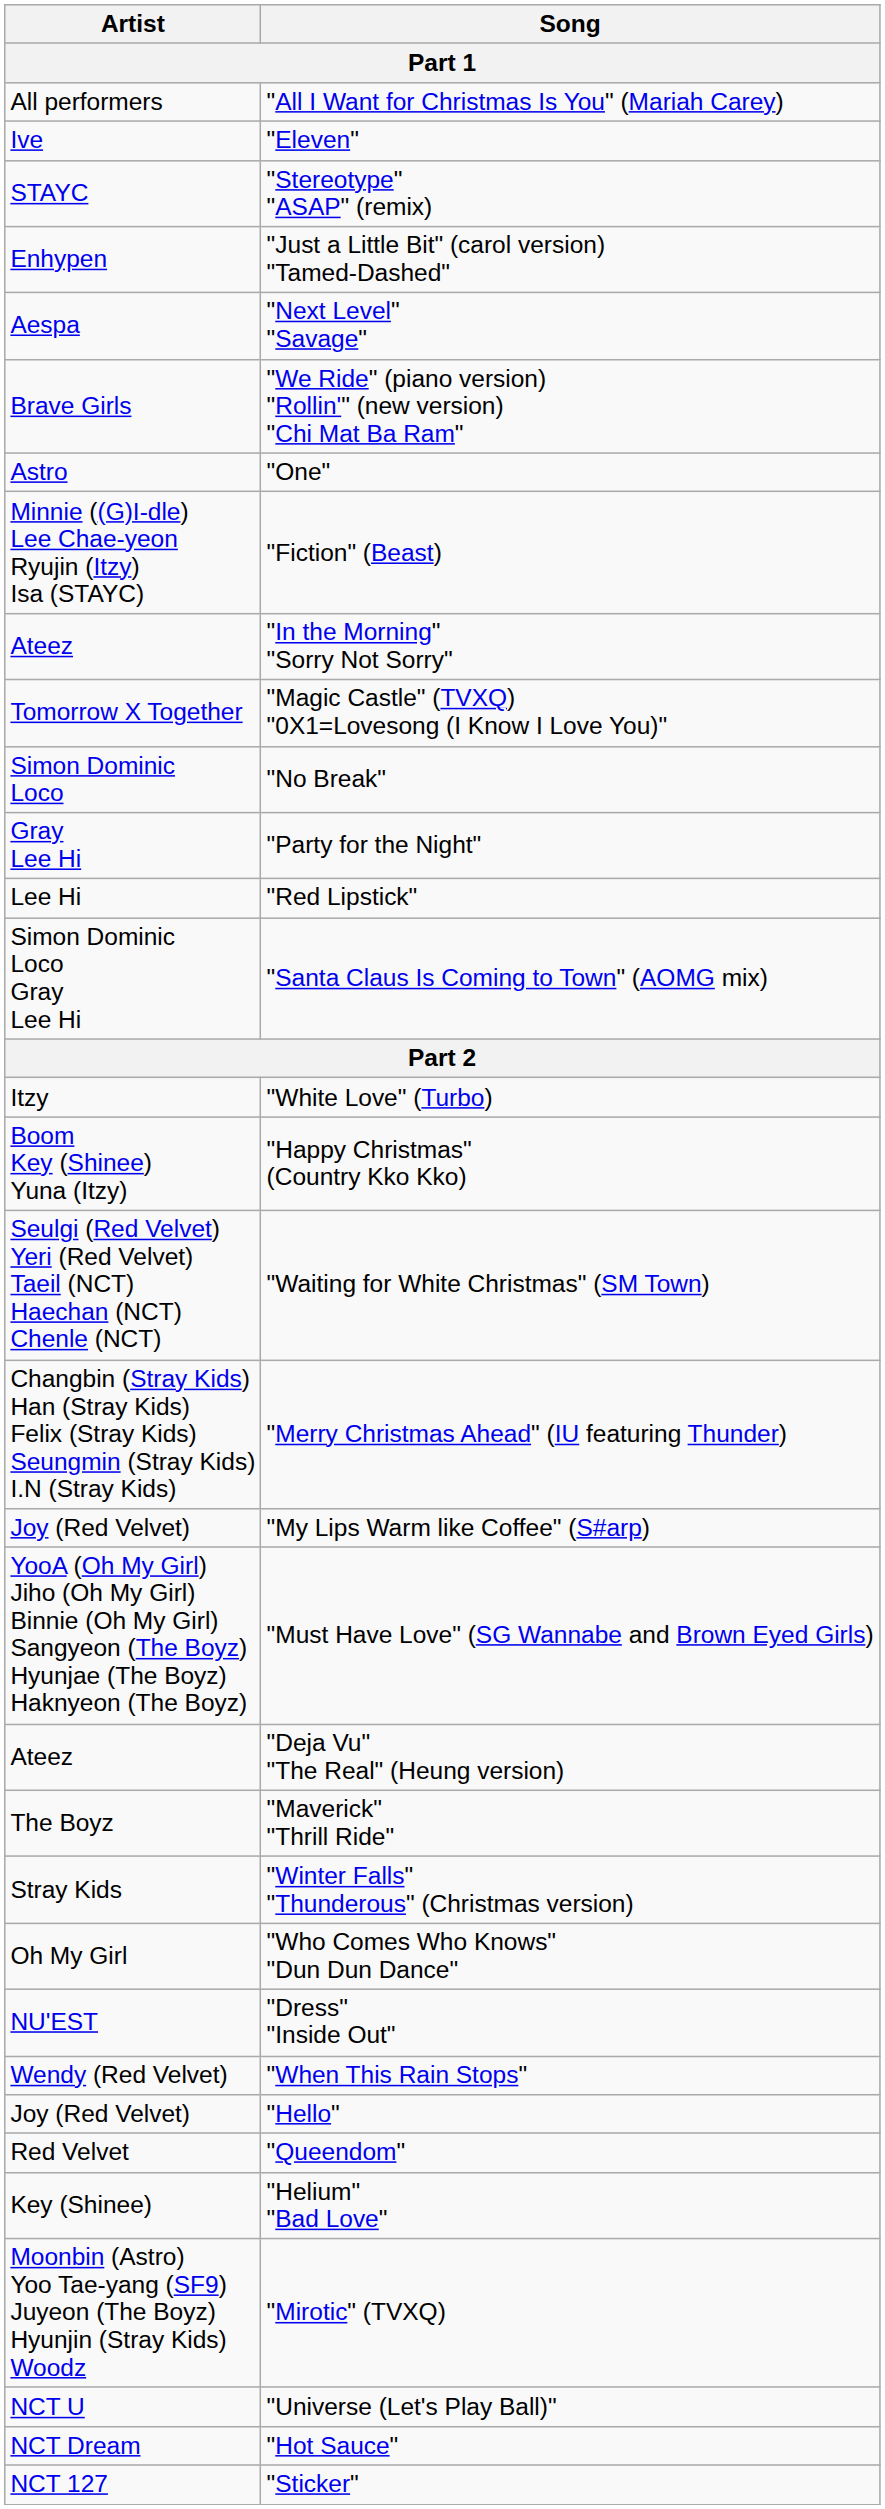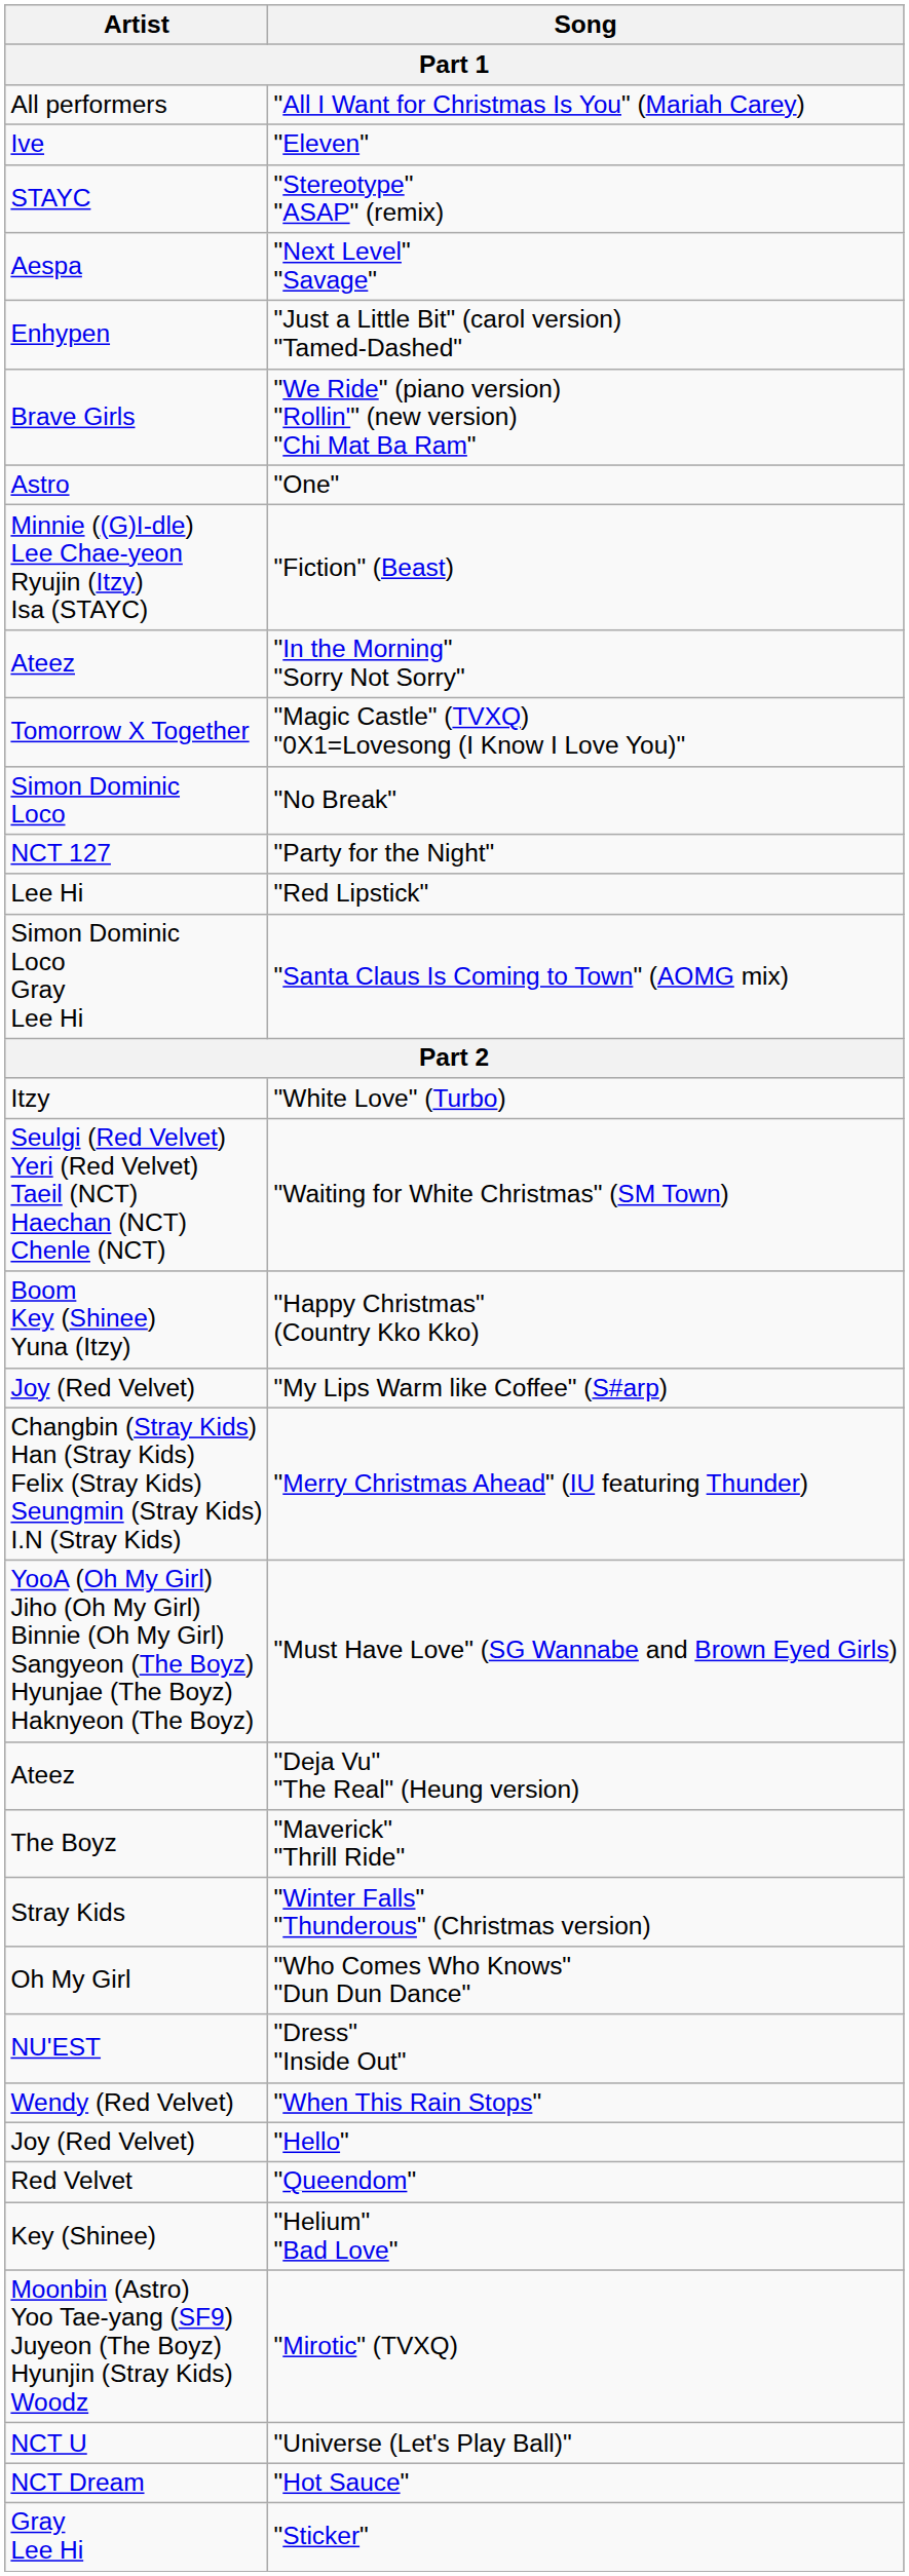rows swapped: "Just a Little Bit" (carol version) "Tamed-Dashed" <-> "Next Level" "Savage"
"Party for the Night" | Artist: Gray Lee Hi -> NCT 127
rows swapped: "Happy Christmas" (Country Kko Kko) <-> "Waiting for White Christmas" (SM Town)
rows swapped: "My Lips Warm like Coffee" (S#arp) <-> "Merry Christmas Ahead" (IU featuring Thunder)
"Sticker" | Artist: NCT 127 -> Gray Lee Hi
